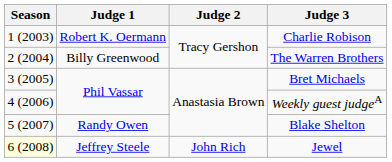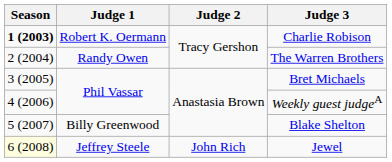Charlie Robison | Season: normal -> bold
The Warren Brothers | Judge 1: Billy Greenwood -> Randy Owen
Blake Shelton | Judge 1: Randy Owen -> Billy Greenwood
